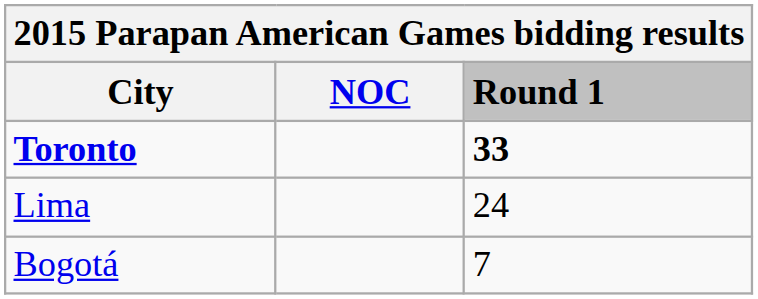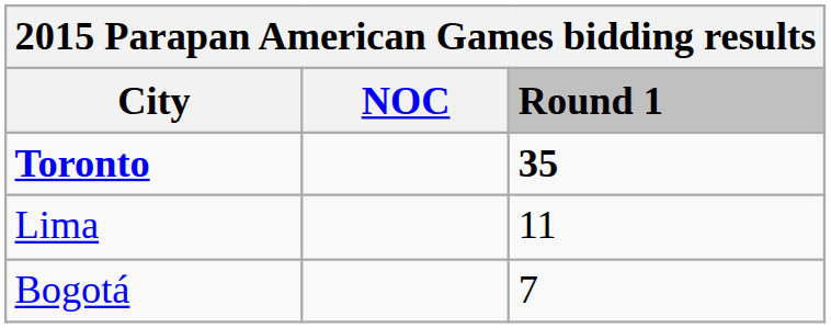Toronto | Round 1: 33 -> 35
Lima | Round 1: 24 -> 11
